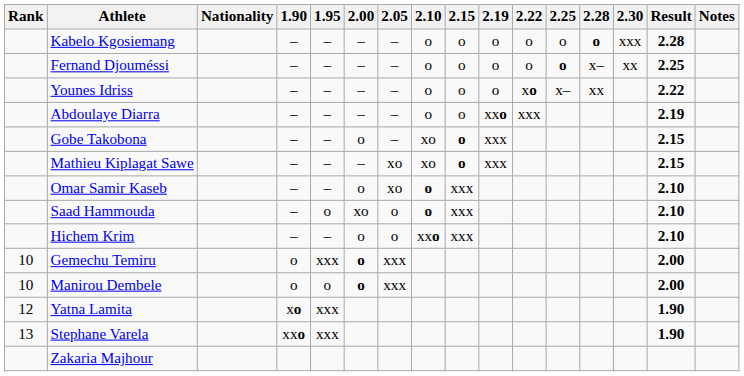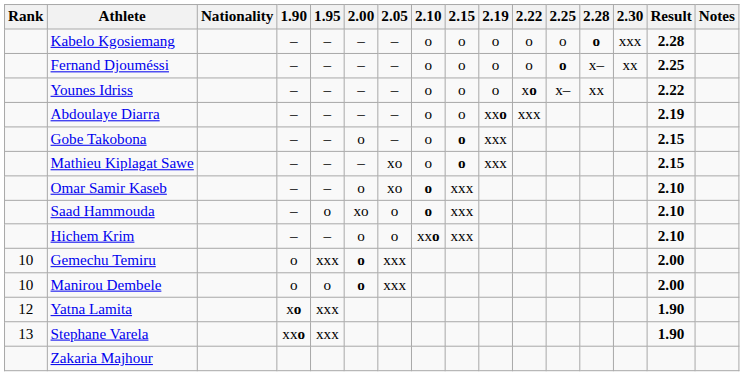Gobe Takobona | 2.10: xo -> o
Mathieu Kiplagat Sawe | 2.10: xo -> o
